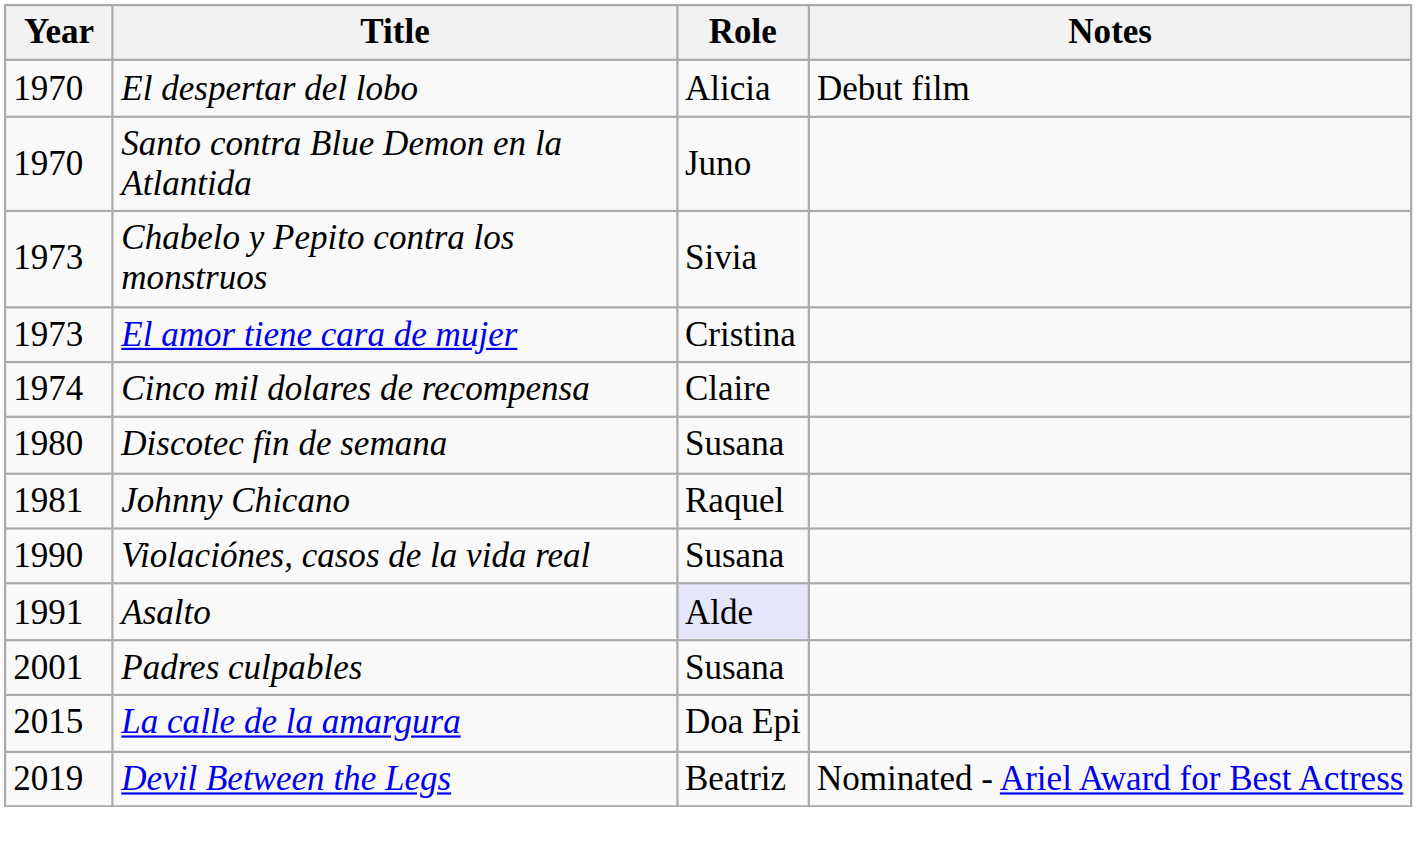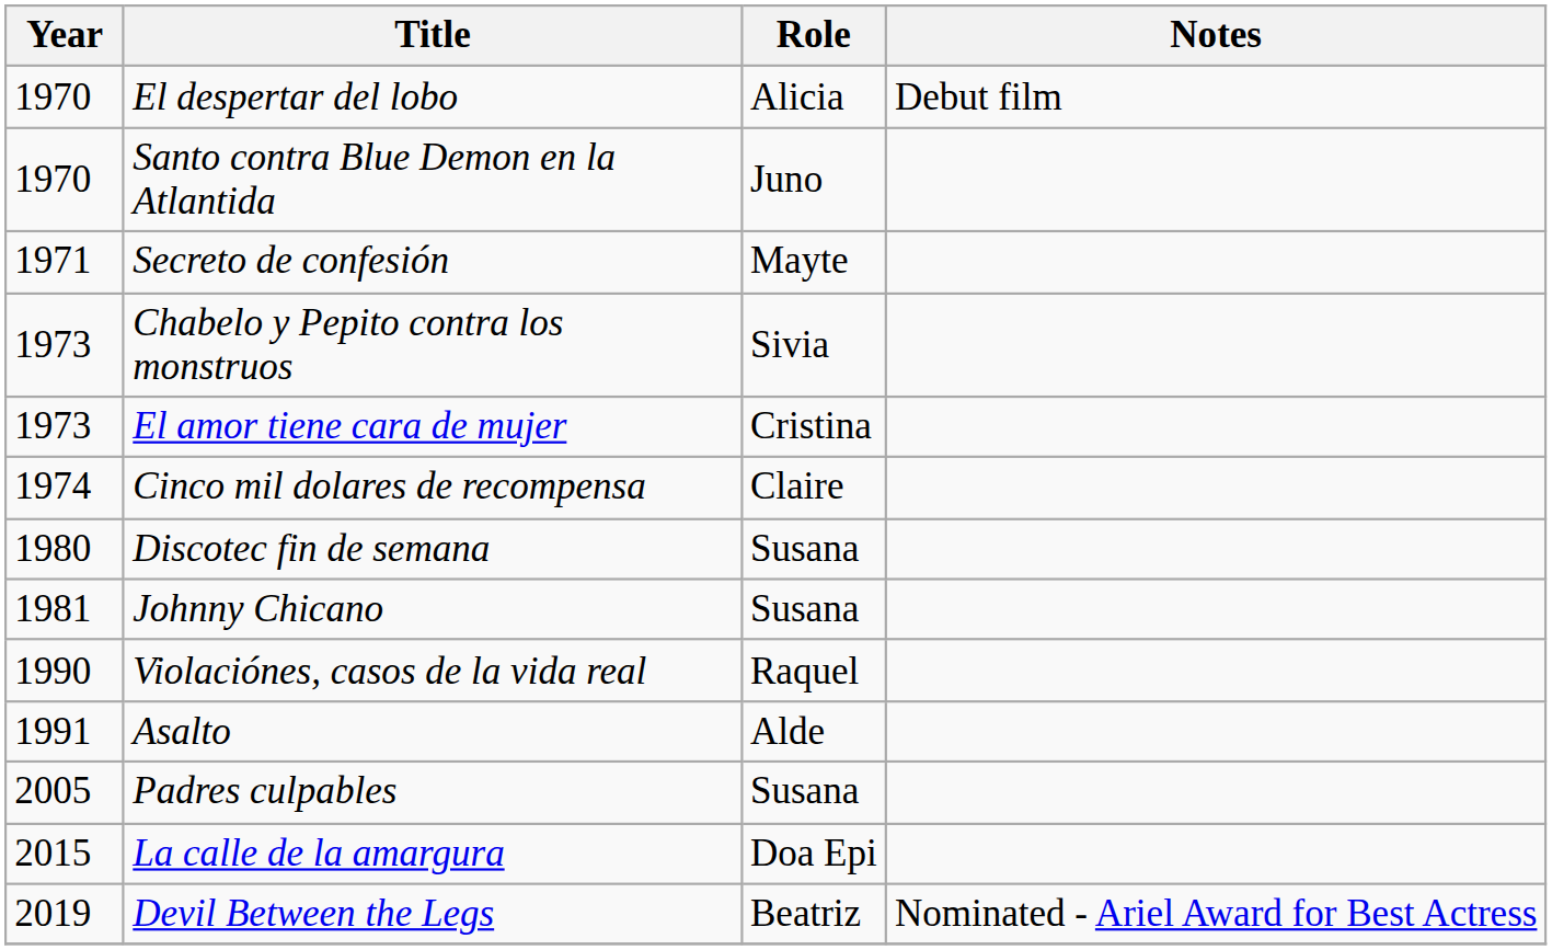+ row: 1971 | Secreto de confesión | Mayte
Johnny Chicano | Role: Raquel -> Susana
Violaciónes, casos de la vida real | Role: Susana -> Raquel
Asalto | Role: lavender background -> no background
Padres culpables | Year: 2001 -> 2005
